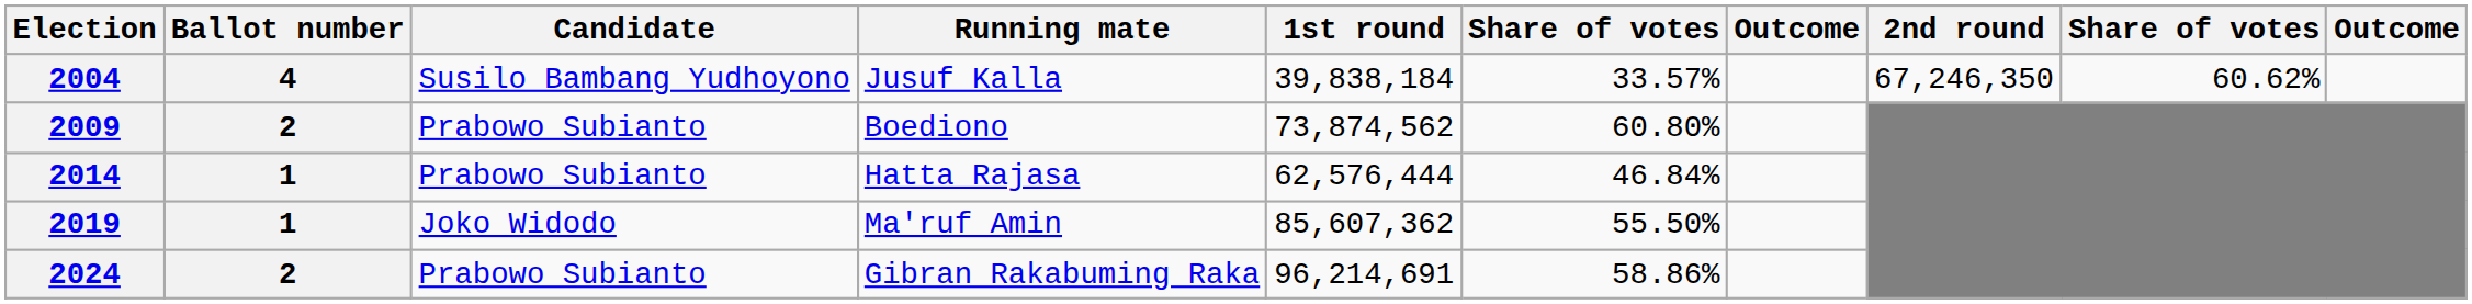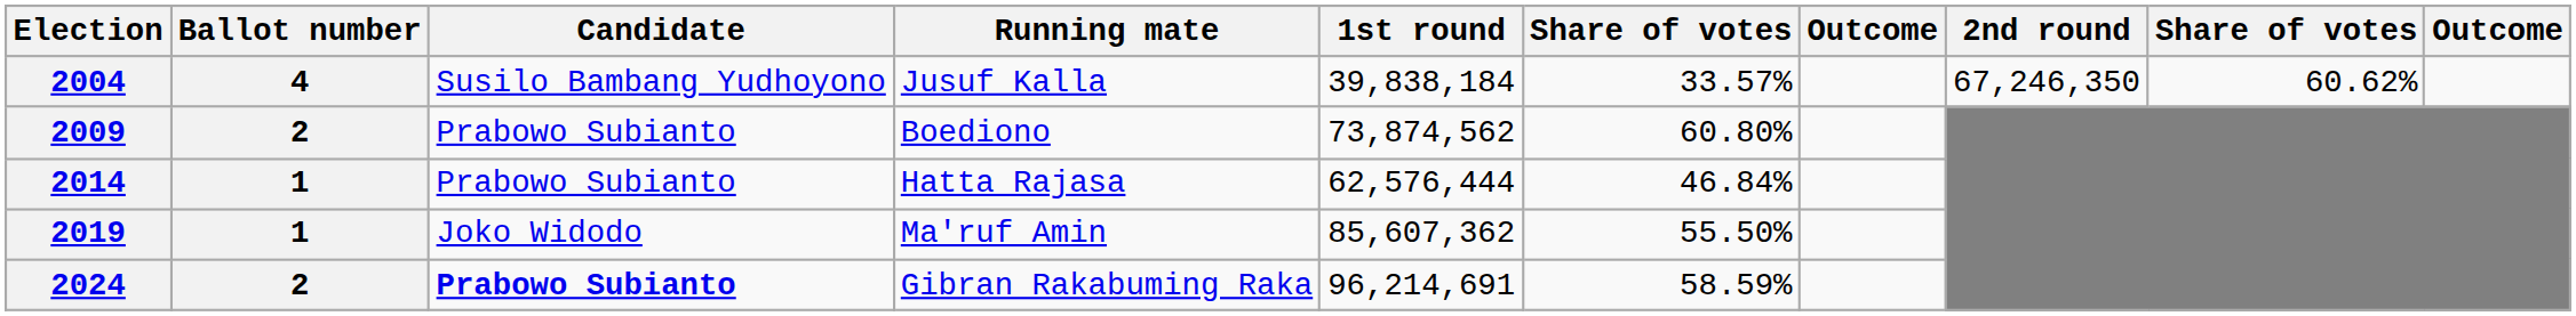2024 | Candidate: normal -> bold
2024 | column 6: 58.86% -> 58.59%
